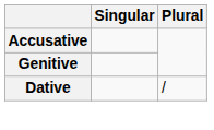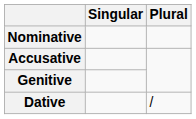+ row: Nominative
